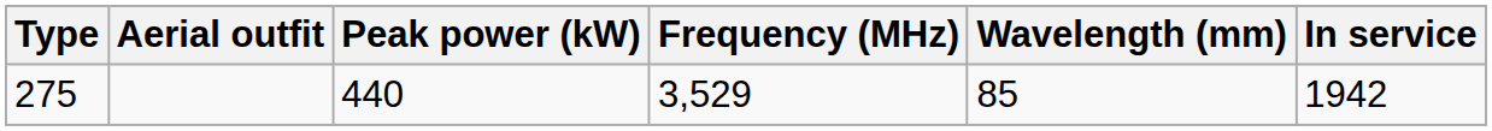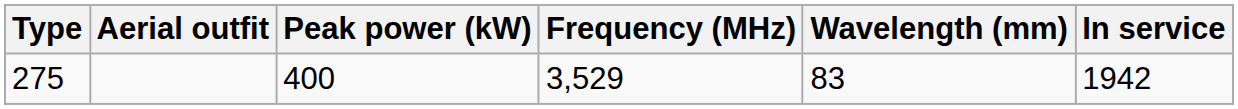275 | Peak power (kW): 440 -> 400
275 | Wavelength (mm): 85 -> 83
